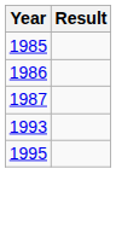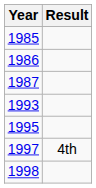+ row: 1997 | 4th
+ row: 1998
